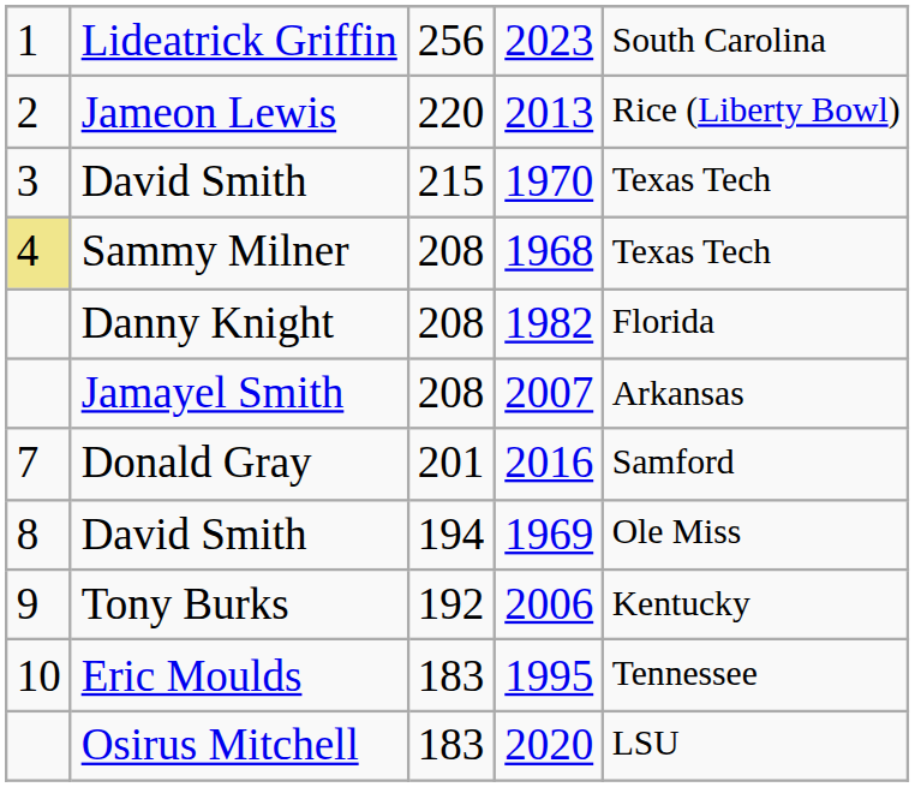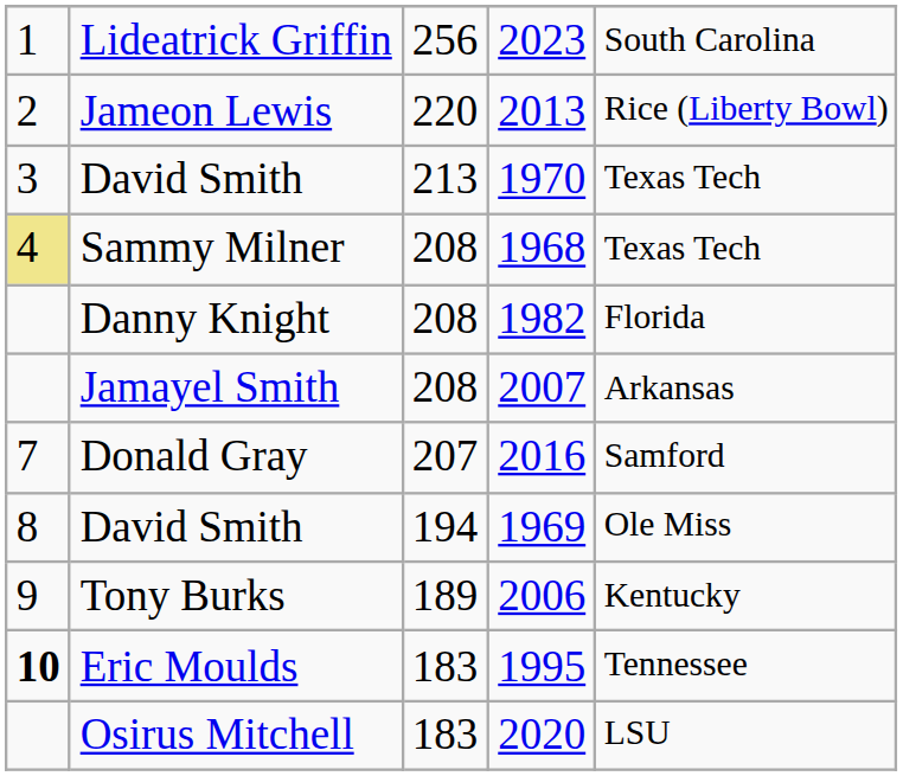David Smith / 1970 | column 3: 215 -> 213
Donald Gray | column 3: 201 -> 207
Tony Burks | column 3: 192 -> 189
Eric Moulds | column 1: normal -> bold
